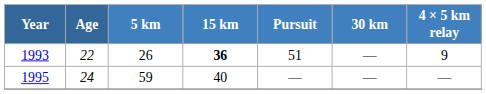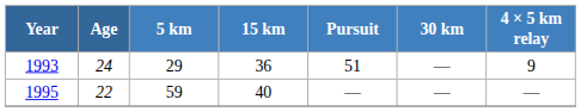1993 | Age: 22 -> 24
1993 | 5 km: 26 -> 29
1993 | 15 km: bold -> normal
1995 | Age: 24 -> 22
